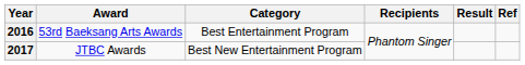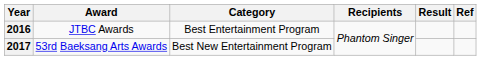2016 | Award: 53rd Baeksang Arts Awards -> JTBC Awards
2017 | Award: JTBC Awards -> 53rd Baeksang Arts Awards
